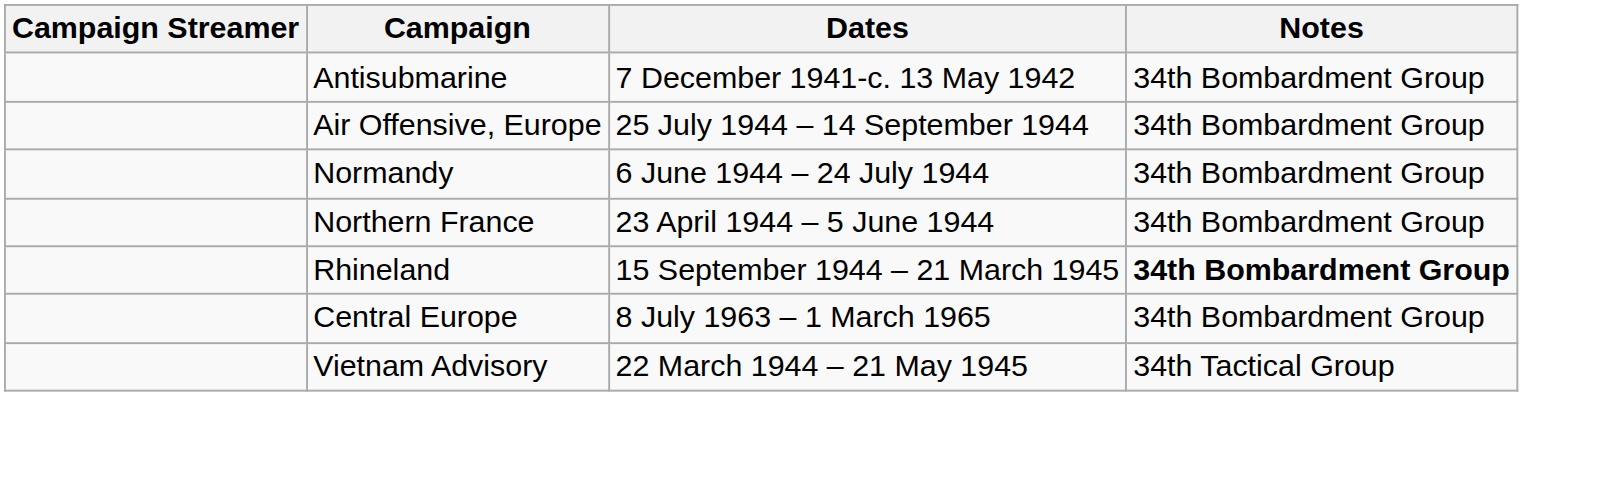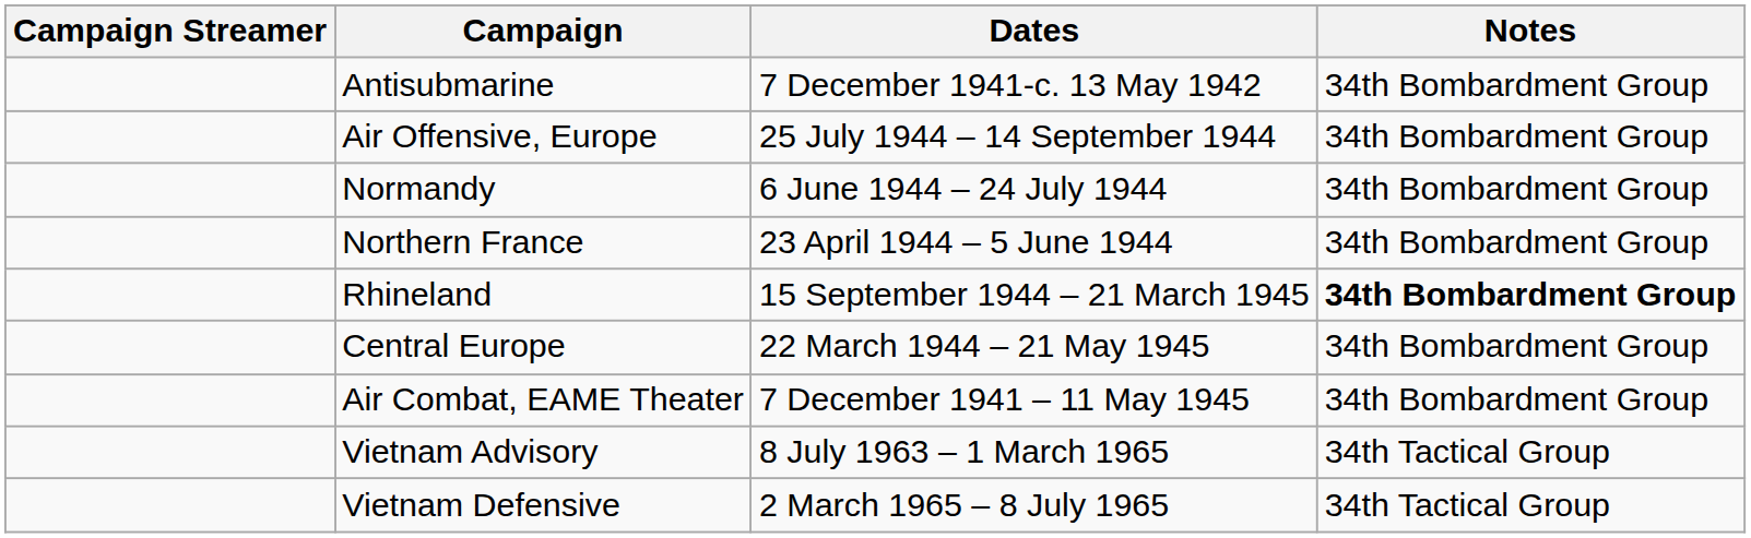Central Europe | Dates: 8 July 1963 – 1 March 1965 -> 22 March 1944 – 21 May 1945
+ row: Air Combat, EAME Theater | 7 December 1941 – 11 May 1945 | 34th Bombardment Group
Vietnam Advisory | Dates: 22 March 1944 – 21 May 1945 -> 8 July 1963 – 1 March 1965
+ row: Vietnam Defensive | 2 March 1965 – 8 July 1965 | 34th Tactical Group
